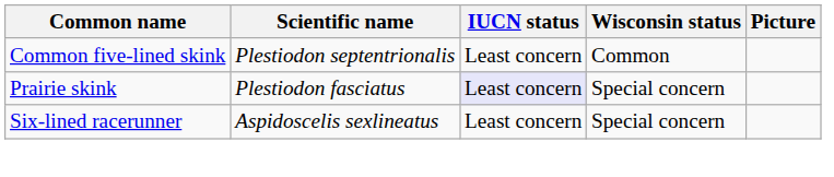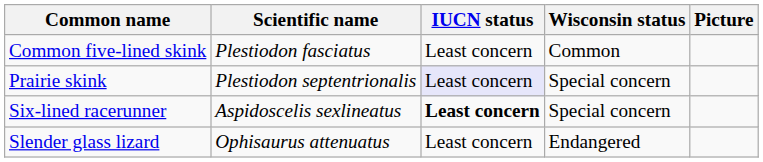Common five-lined skink | Scientific name: Plestiodon septentrionalis -> Plestiodon fasciatus
Prairie skink | Scientific name: Plestiodon fasciatus -> Plestiodon septentrionalis
Six-lined racerunner | IUCN status: normal -> bold
+ row: Slender glass lizard | Ophisaurus attenuatus | Least concern | Endangered
